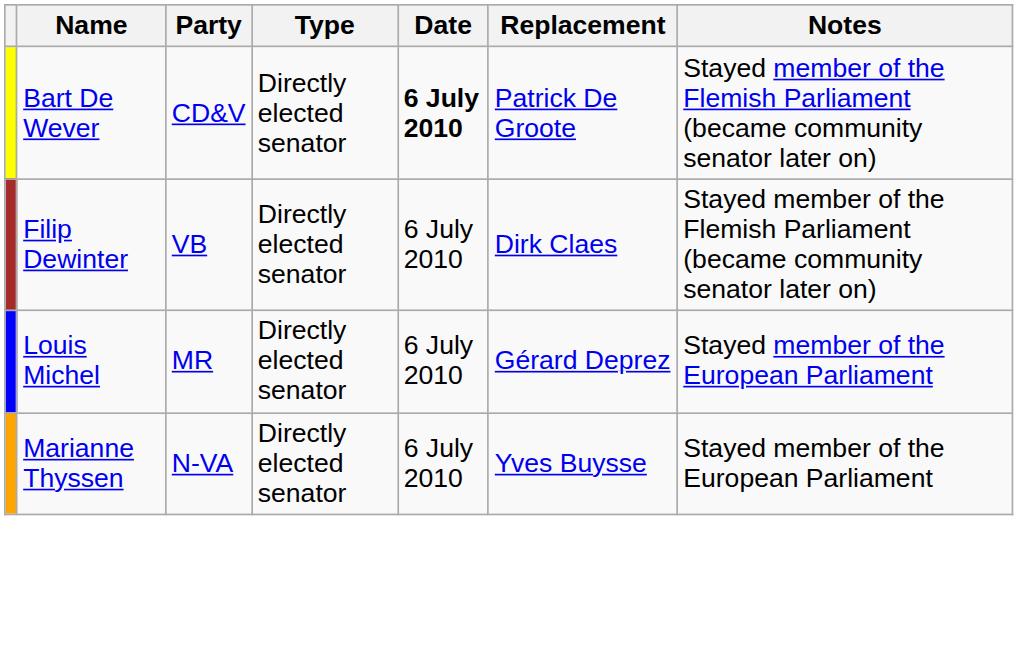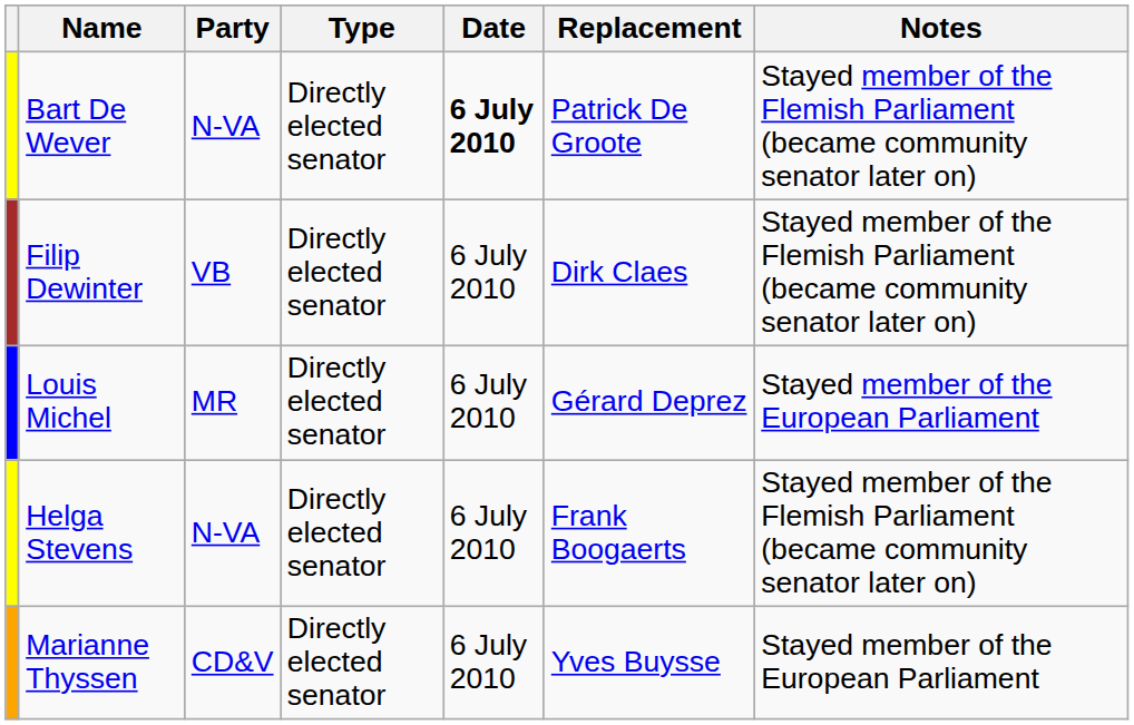Bart De Wever | Party: CD&V -> N-VA
+ row: Helga Stevens | N-VA | Directly elected senator | 6 July 2010 | Frank Boogaerts | Stayed member of the Flemish Parliament (became community senator later on)
Marianne Thyssen | Party: N-VA -> CD&V
